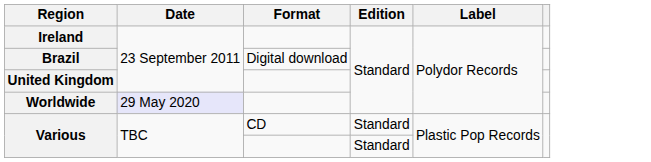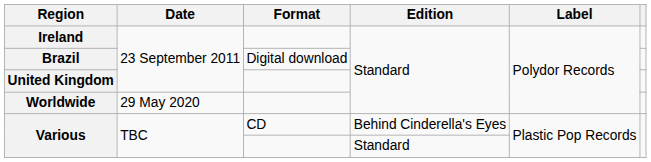Worldwide | Date: lavender background -> no background
Various / CD | Edition: Standard -> Behind Cinderella's Eyes
